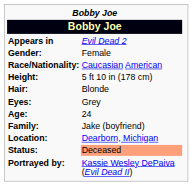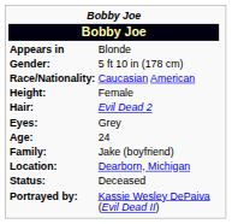Appears in | column 2: Evil Dead 2 -> Blonde
Gender: | column 2: Female -> 5 ft 10 in (178 cm)
Height: | column 2: 5 ft 10 in (178 cm) -> Female
Hair: | column 2: Blonde -> Evil Dead 2
Status: | column 2: lightsalmon background -> no background
